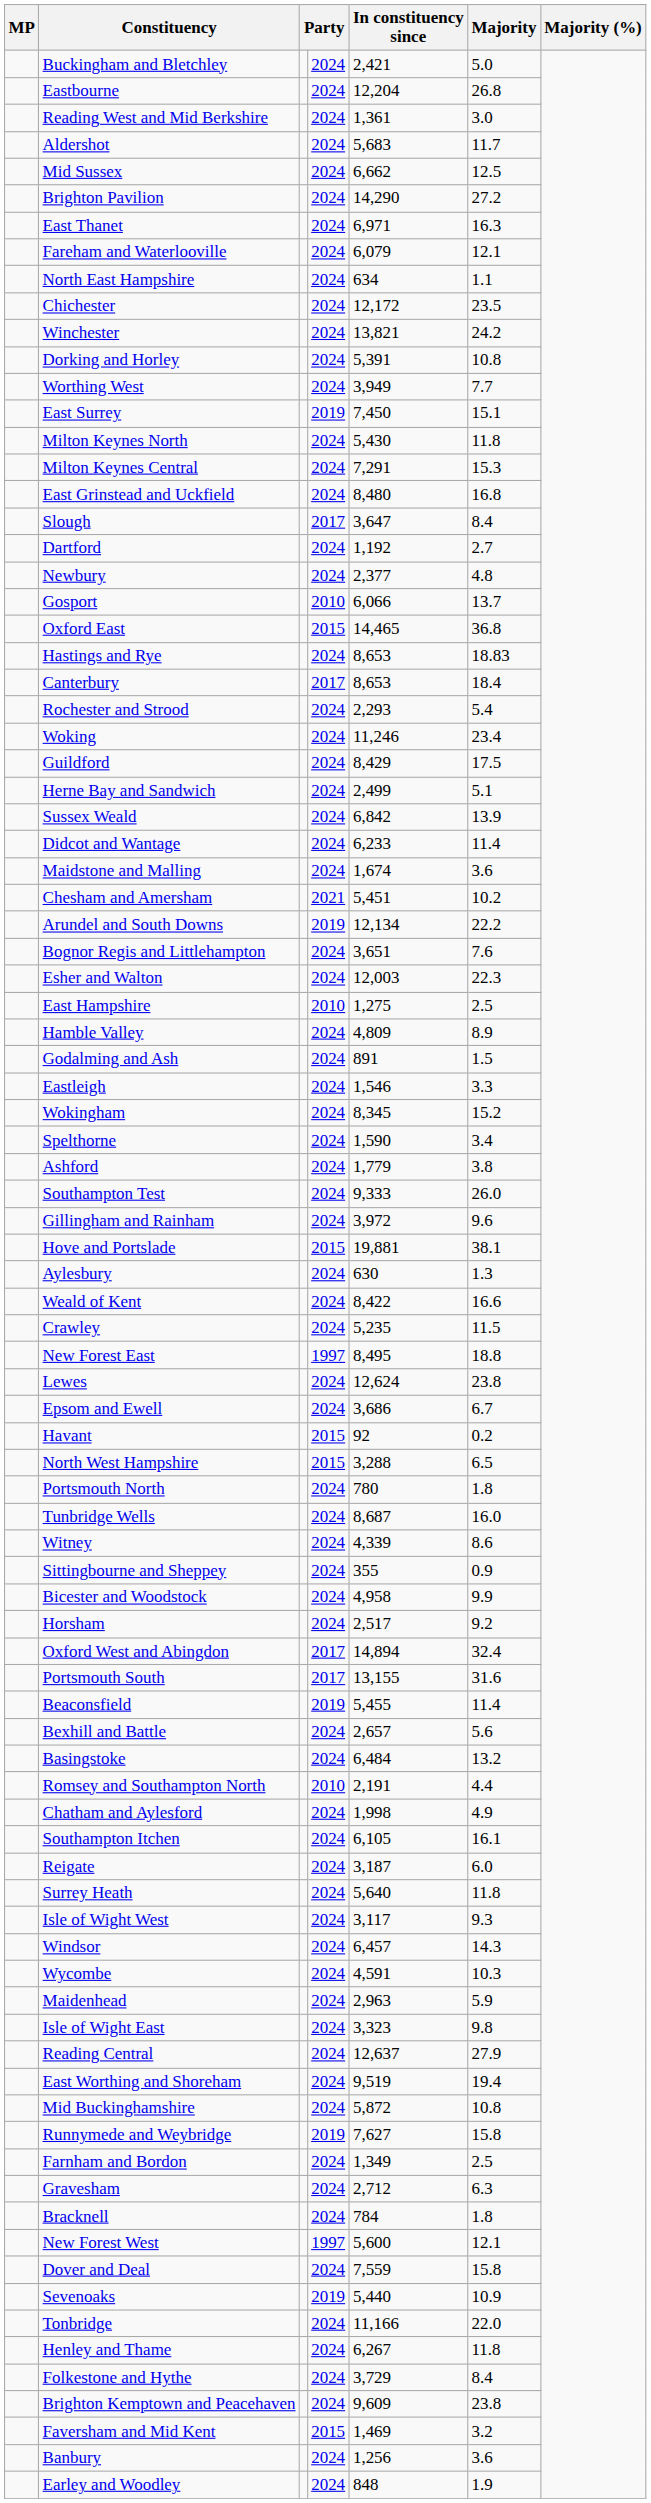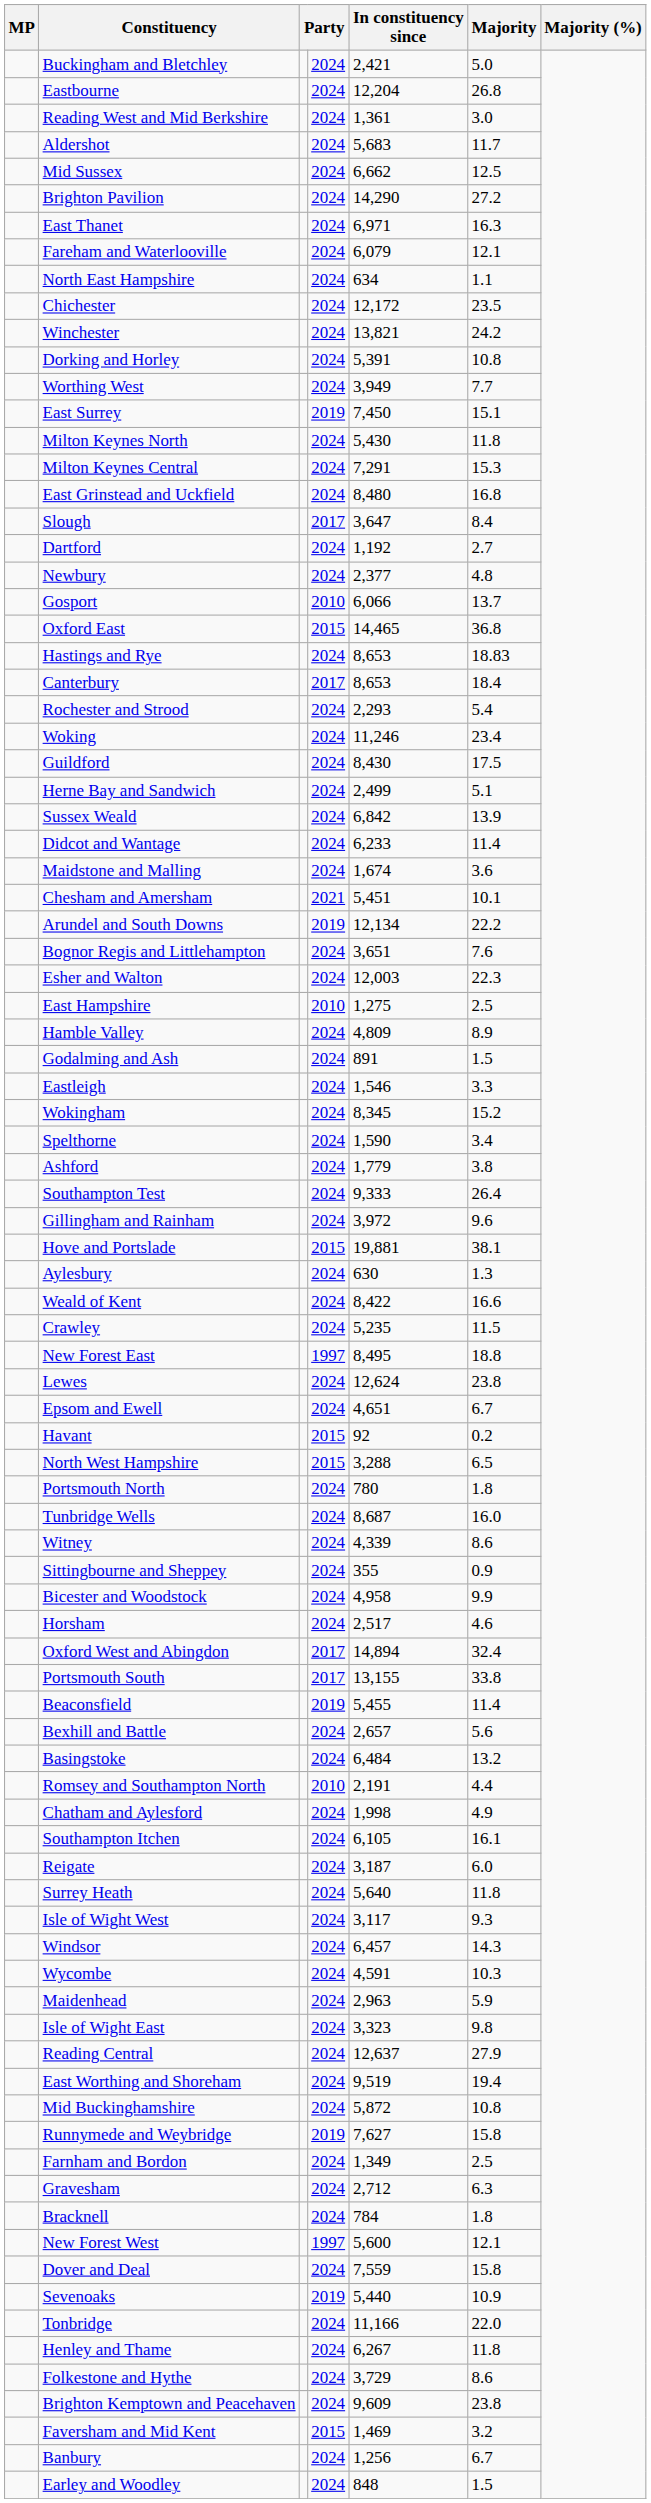Guildford | In constituency since: 8,429 -> 8,430
Chesham and Amersham | Majority: 10.2 -> 10.1
Southampton Test | Majority: 26.0 -> 26.4
Epsom and Ewell | In constituency since: 3,686 -> 4,651
Horsham | Majority: 9.2 -> 4.6
Portsmouth South | Majority: 31.6 -> 33.8
Folkestone and Hythe | Majority: 8.4 -> 8.6
Banbury | Majority: 3.6 -> 6.7
Earley and Woodley | Majority: 1.9 -> 1.5
